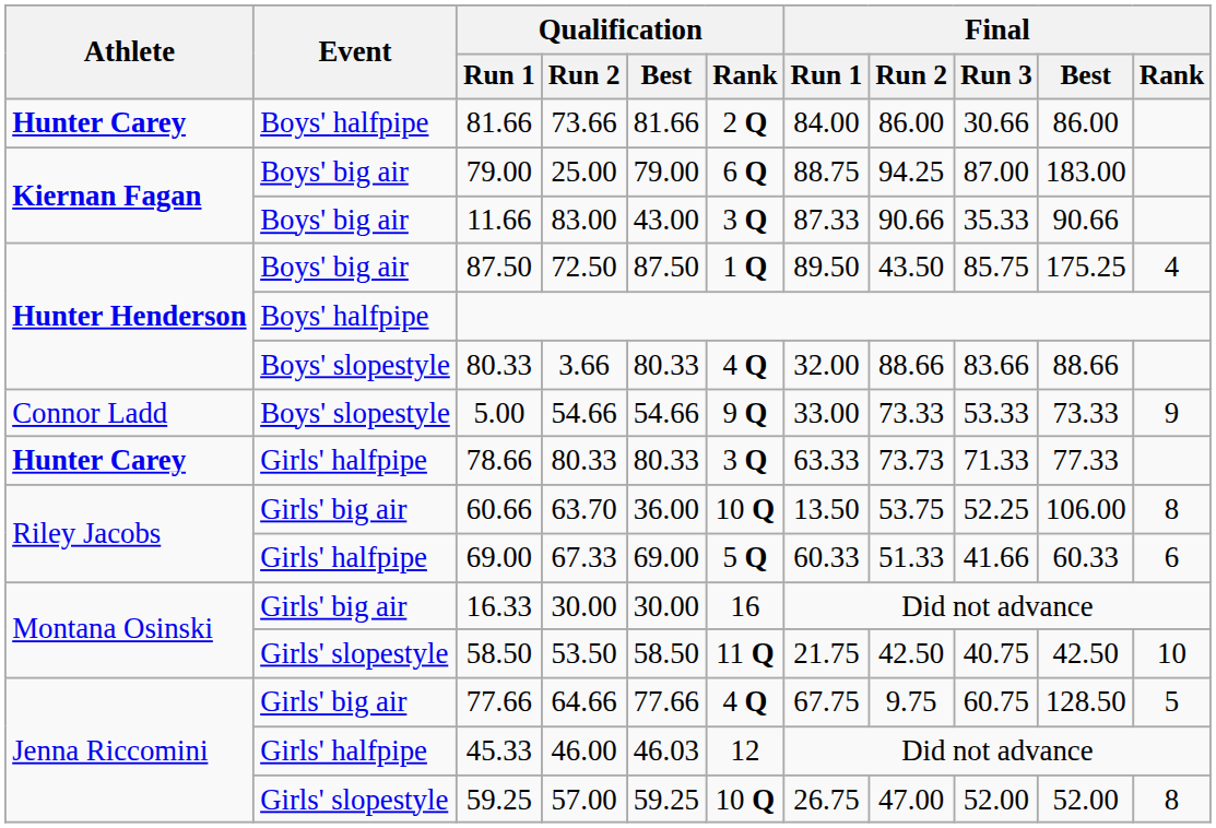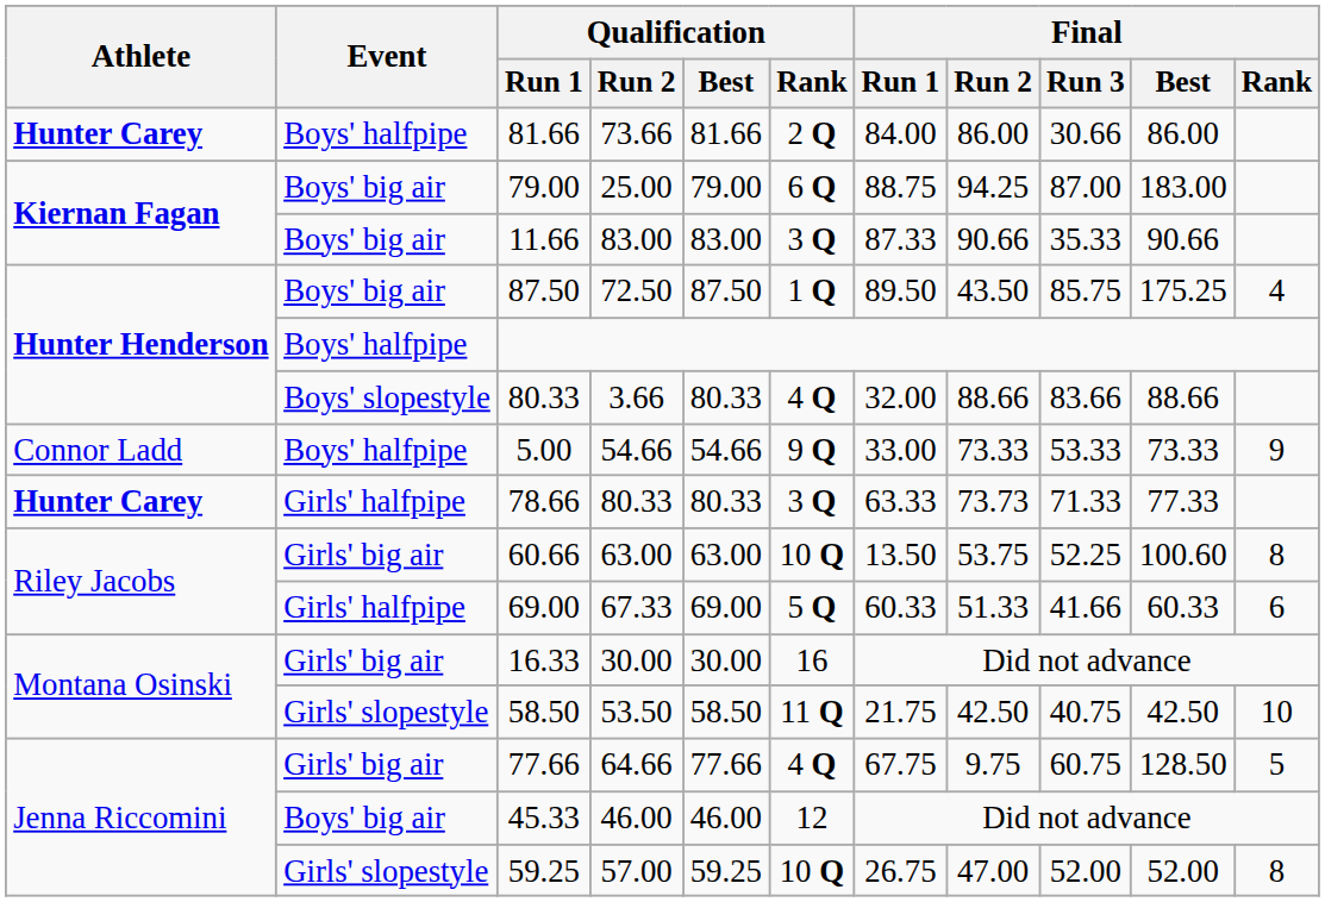11.66 | Qualification / Best: 43.00 -> 83.00
5.00 | Event: Boys' slopestyle -> Boys' halfpipe
60.66 | Qualification / Run 2: 63.70 -> 63.00
60.66 | Qualification / Best: 36.00 -> 63.00
60.66 | Final / Best: 106.00 -> 100.60
45.33 | Event: Girls' halfpipe -> Boys' big air
45.33 | Qualification / Best: 46.03 -> 46.00
